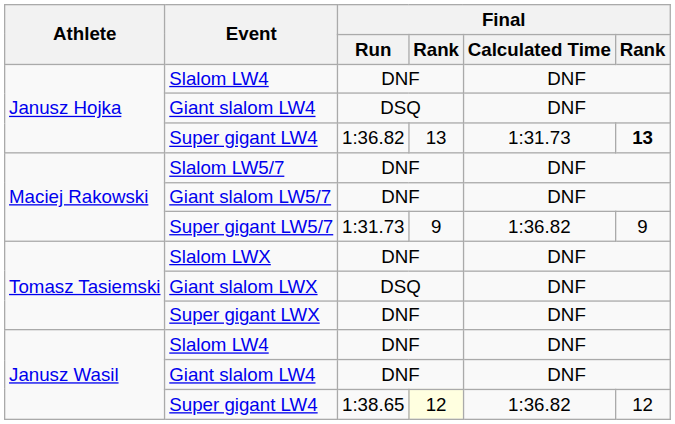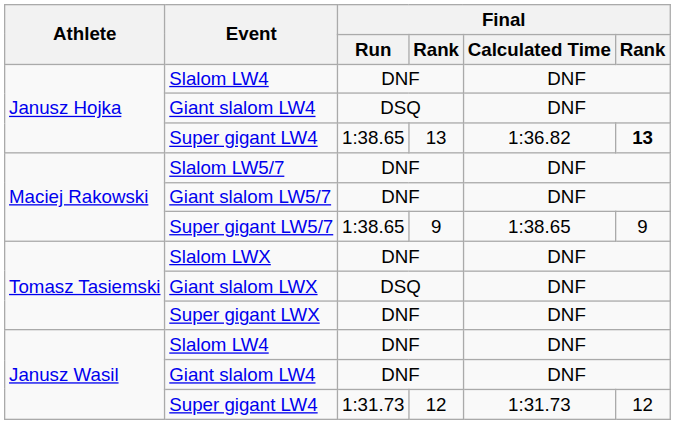Janusz Hojka / Super gigant LW4 | Final / Run: 1:36.82 -> 1:38.65
Janusz Hojka / Super gigant LW4 | Final / Calculated Time: 1:31.73 -> 1:36.82
Super gigant LW5/7 | Final / Run: 1:31.73 -> 1:38.65
Super gigant LW5/7 | Final / Calculated Time: 1:36.82 -> 1:38.65
Janusz Wasil / Super gigant LW4 | Final / Run: 1:38.65 -> 1:31.73
Janusz Wasil / Super gigant LW4 | column 4: lightyellow background -> no background
Janusz Wasil / Super gigant LW4 | Final / Calculated Time: 1:36.82 -> 1:31.73
